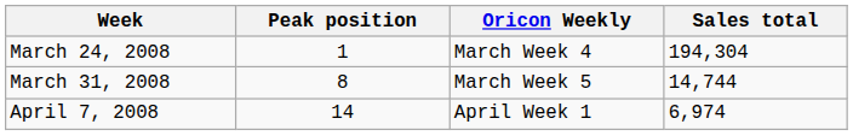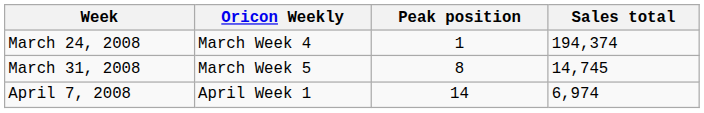columns swapped: Oricon Weekly <-> Peak position
March 24, 2008 | Sales total: 194,304 -> 194,374
March 31, 2008 | Sales total: 14,744 -> 14,745
